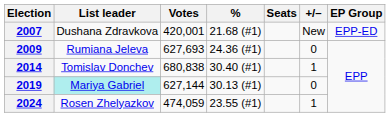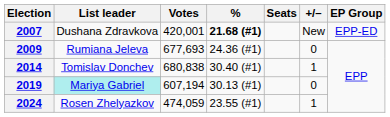2007 | %: normal -> bold
2009 | Votes: 627,693 -> 677,693
2019 | Votes: 627,144 -> 607,194
